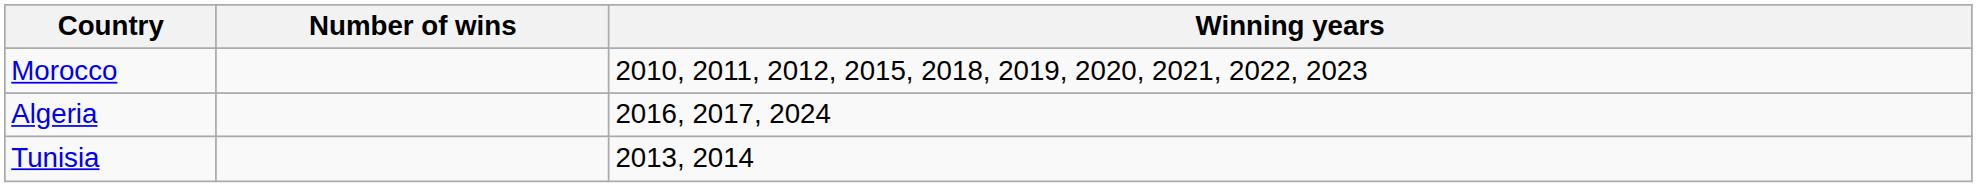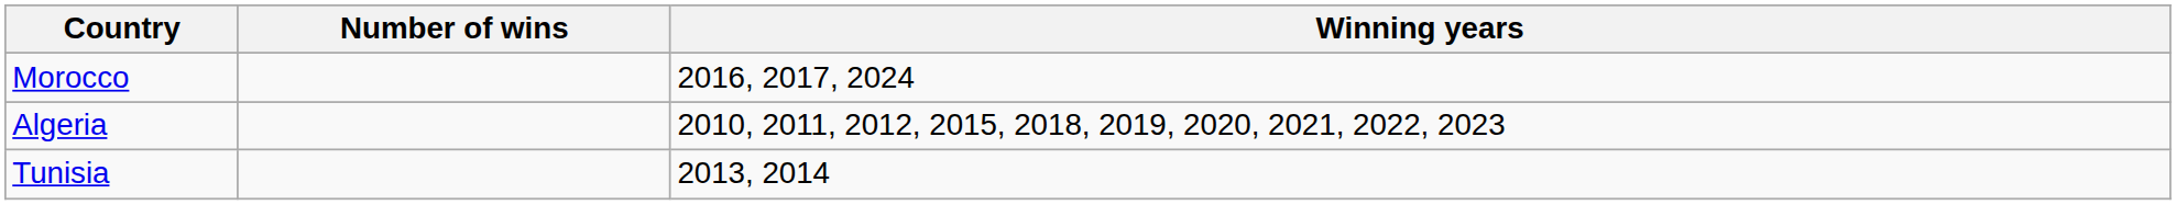Morocco | Winning years: 2010, 2011, 2012, 2015, 2018, 2019, 2020, 2021, 2022, 2023 -> 2016, 2017, 2024
Algeria | Winning years: 2016, 2017, 2024 -> 2010, 2011, 2012, 2015, 2018, 2019, 2020, 2021, 2022, 2023
